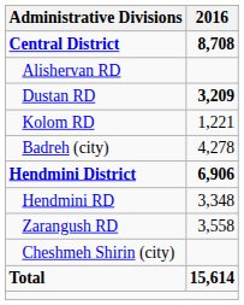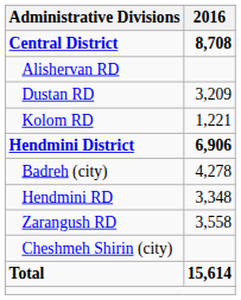Dustan RD | 2016: bold -> normal
rows swapped: Badreh (city) <-> Hendmini District
